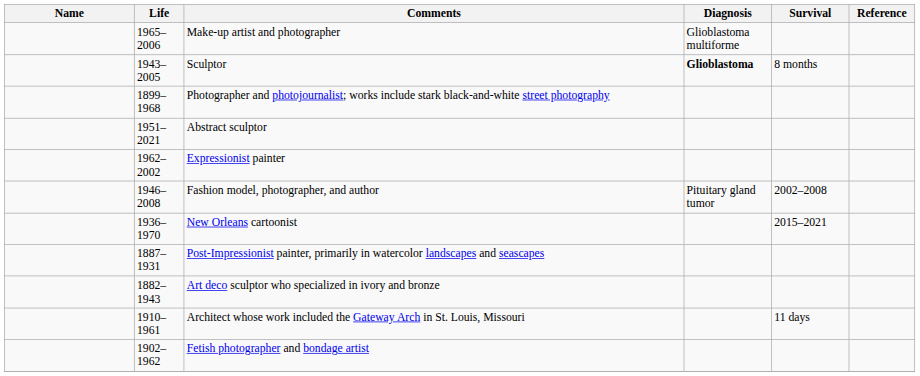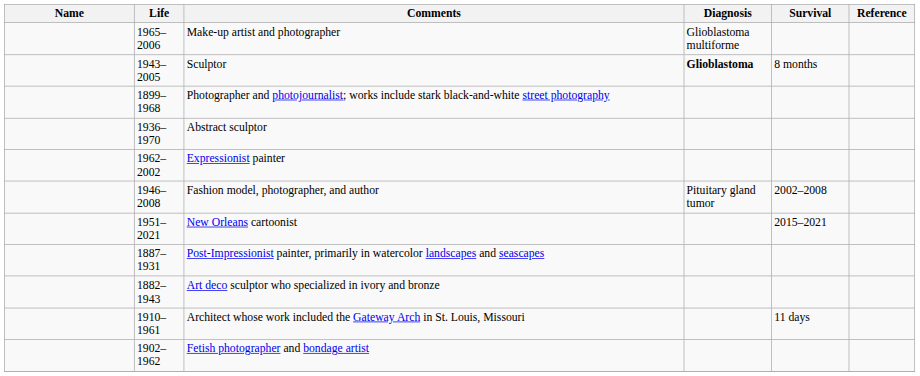Abstract sculptor | Life: 1951–2021 -> 1936–1970
New Orleans cartoonist | Life: 1936–1970 -> 1951–2021
